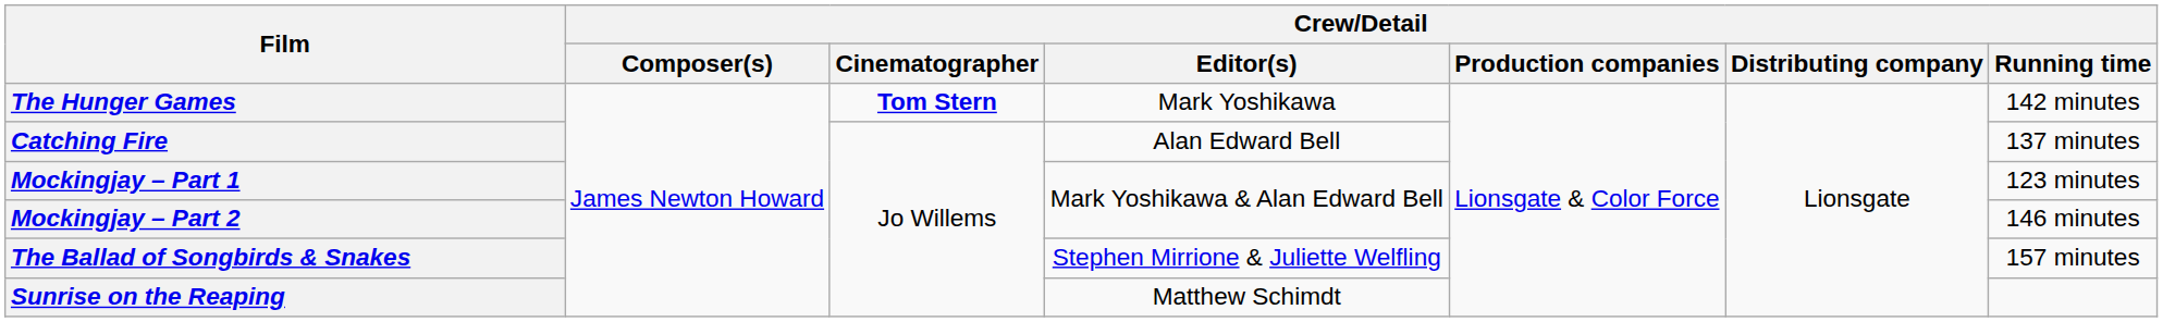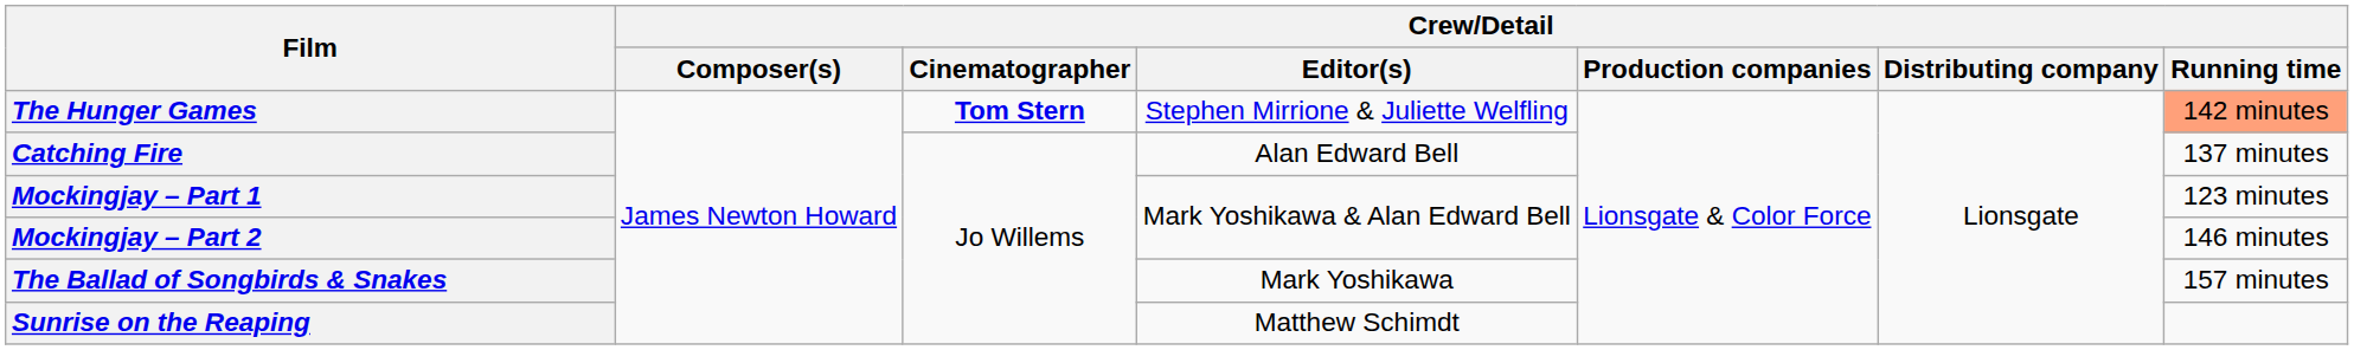The Hunger Games | Crew/Detail / Editor(s): Mark Yoshikawa -> Stephen Mirrione & Juliette Welfling
The Hunger Games | Crew/Detail / Running time: no background -> lightsalmon background
The Ballad of Songbirds & Snakes | Crew/Detail / Editor(s): Stephen Mirrione & Juliette Welfling -> Mark Yoshikawa
